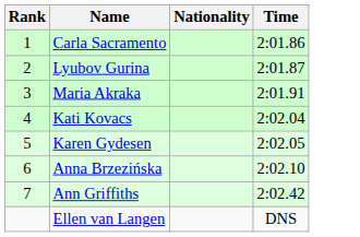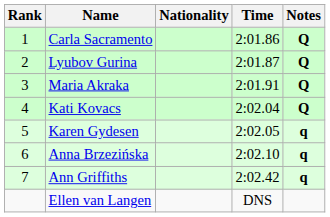+ column: Notes | Q | Q | Q | Q | q | q | q
